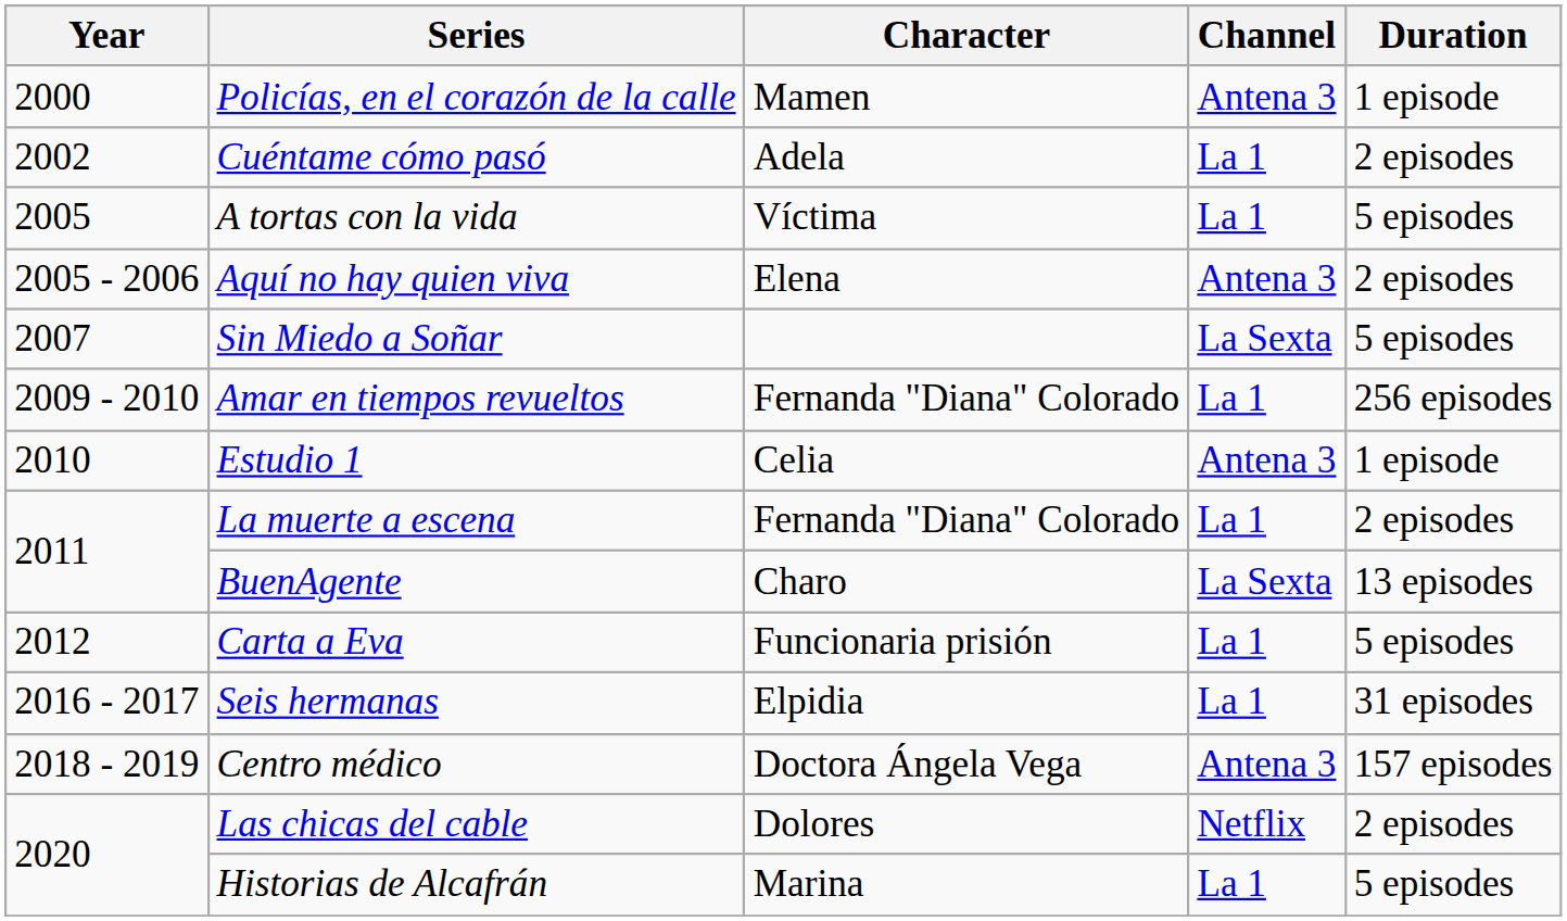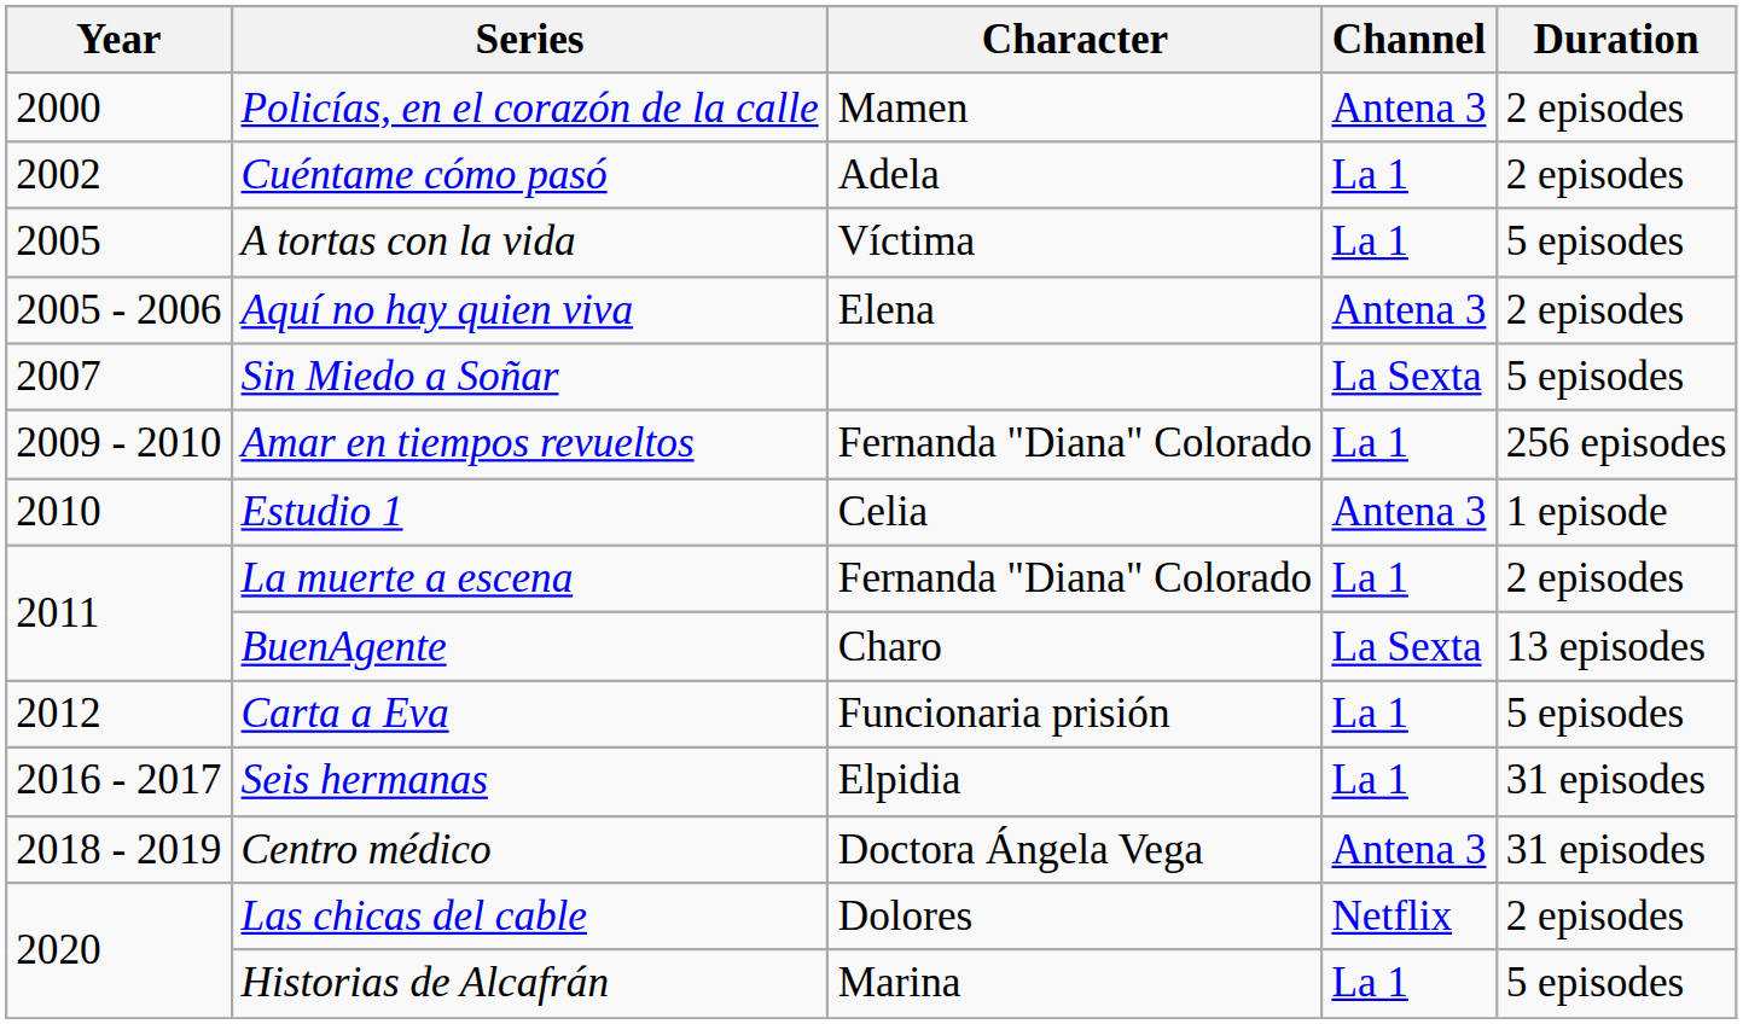Policías, en el corazón de la calle | Duration: 1 episode -> 2 episodes
Centro médico | Duration: 157 episodes -> 31 episodes
